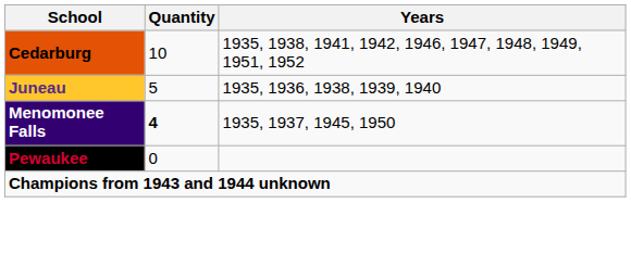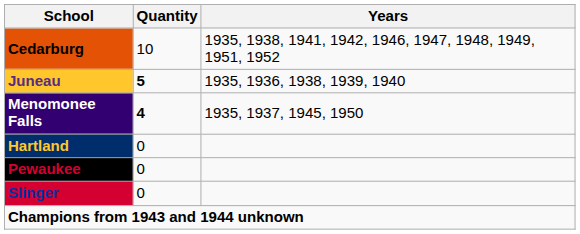Juneau | Quantity: normal -> bold
+ row: Hartland | 0
+ row: Slinger | 0
